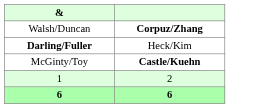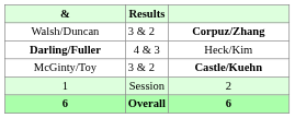+ column: Results | 3 & 2 | 4 & 3 | 3 & 2 | Session | Overall
